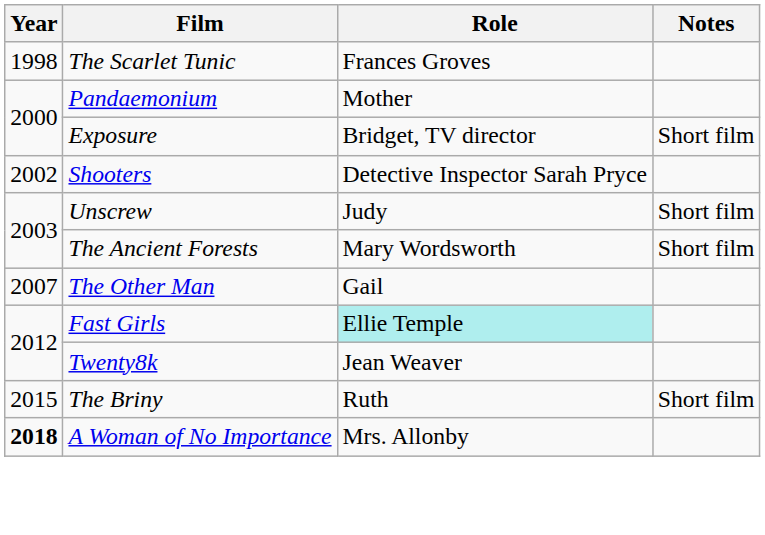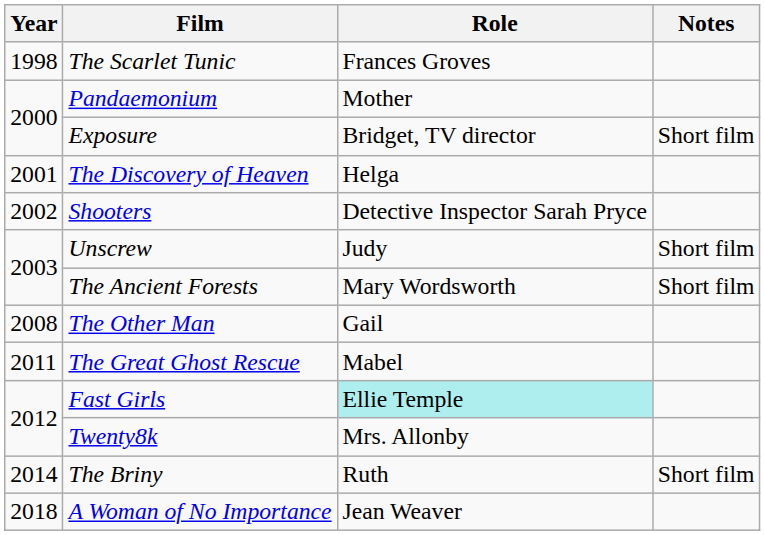+ row: 2001 | The Discovery of Heaven | Helga
The Other Man | Year: 2007 -> 2008
+ row: 2011 | The Great Ghost Rescue | Mabel
Twenty8k | Role: Jean Weaver -> Mrs. Allonby
The Briny | Year: 2015 -> 2014
A Woman of No Importance | Year: bold -> normal
A Woman of No Importance | Role: Mrs. Allonby -> Jean Weaver
